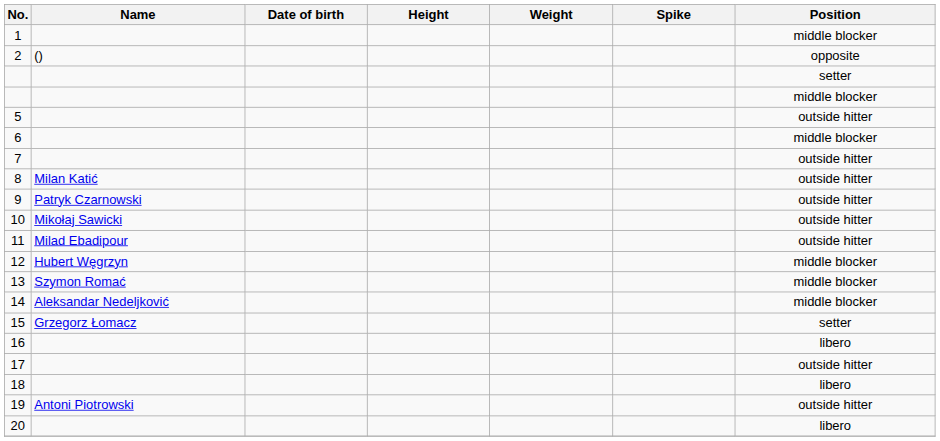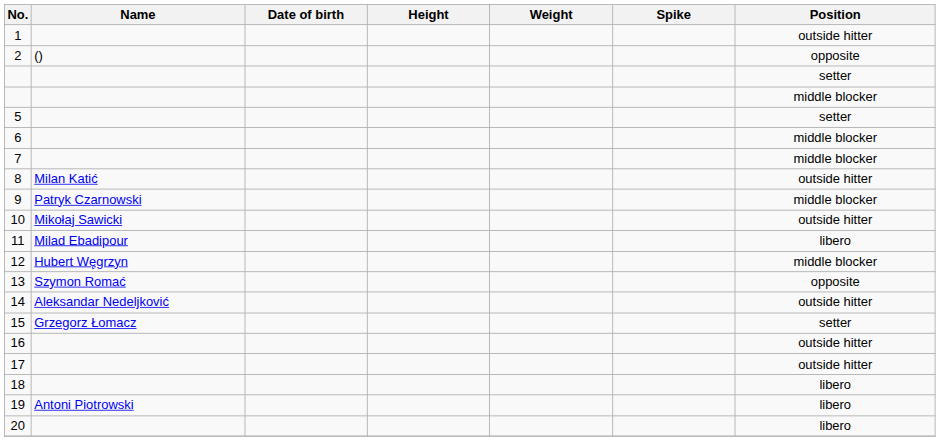1 | Position: middle blocker -> outside hitter
5 | Position: outside hitter -> setter
7 | Position: outside hitter -> middle blocker
9 | Position: outside hitter -> middle blocker
11 | Position: outside hitter -> libero
13 | Position: middle blocker -> opposite
14 | Position: middle blocker -> outside hitter
16 | Position: libero -> outside hitter
19 | Position: outside hitter -> libero
